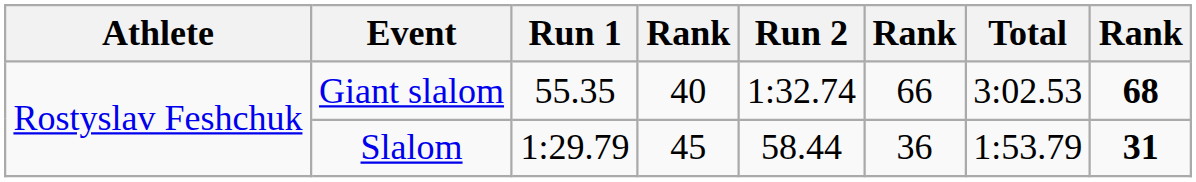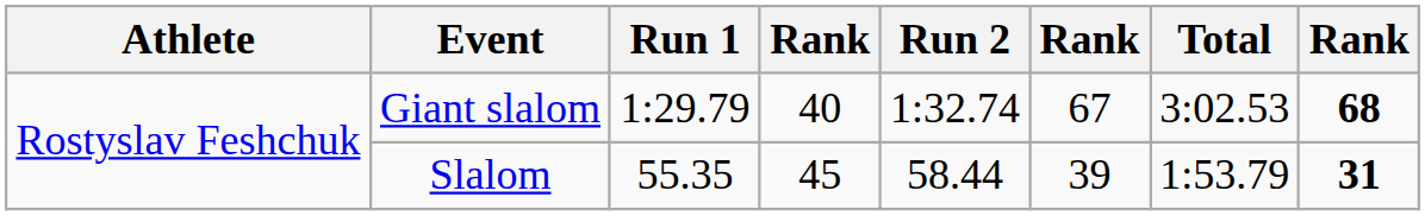Giant slalom | Run 1: 55.35 -> 1:29.79
Giant slalom | column 6: 66 -> 67
Slalom | Run 1: 1:29.79 -> 55.35
Slalom | column 6: 36 -> 39
